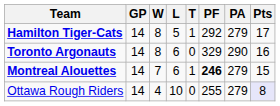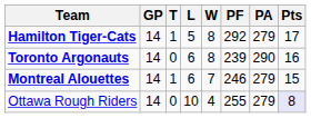columns swapped: W <-> T
Toronto Argonauts | PF: 329 -> 239
Montreal Alouettes | PF: bold -> normal
